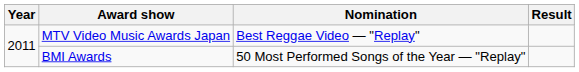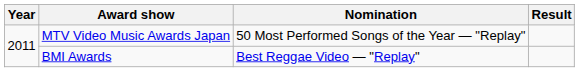MTV Video Music Awards Japan | Nomination: Best Reggae Video — "Replay" -> 50 Most Performed Songs of the Year — "Replay"
BMI Awards | Nomination: 50 Most Performed Songs of the Year — "Replay" -> Best Reggae Video — "Replay"
